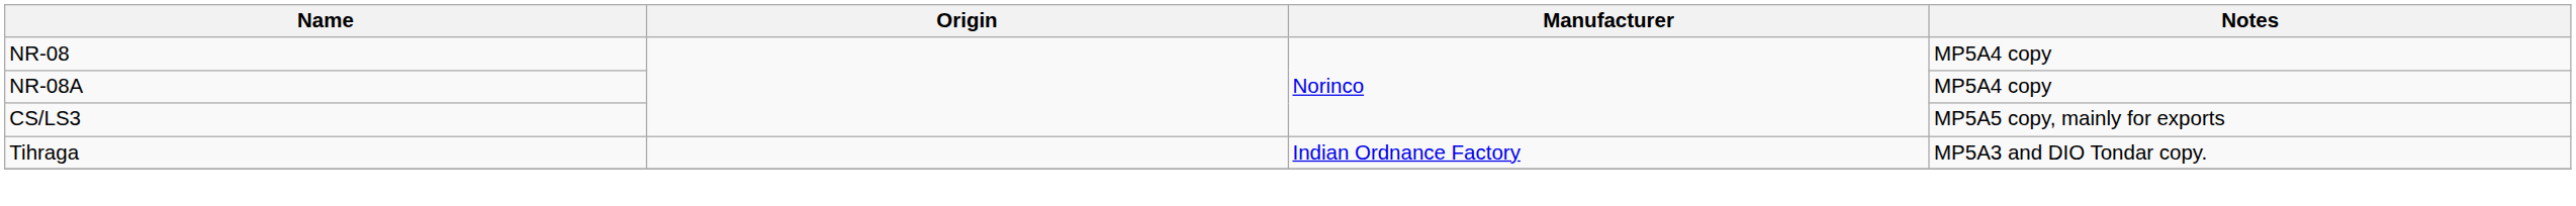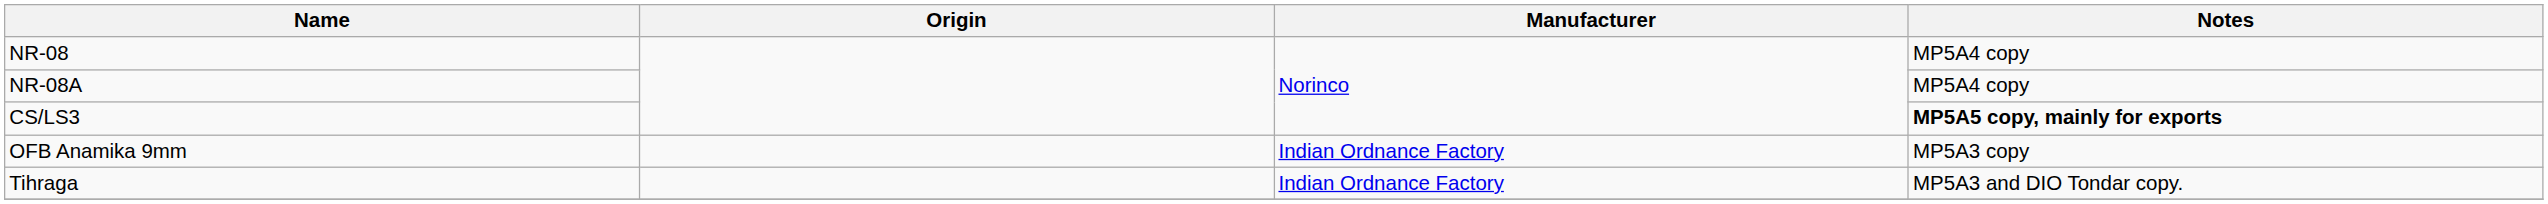CS/LS3 | Notes: normal -> bold
+ row: OFB Anamika 9mm | Indian Ordnance Factory | MP5A3 copy
